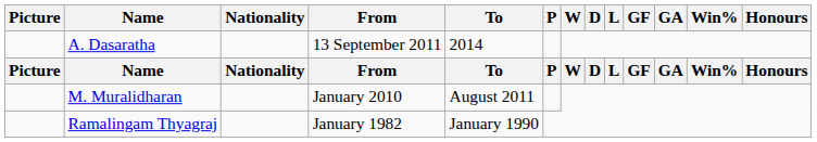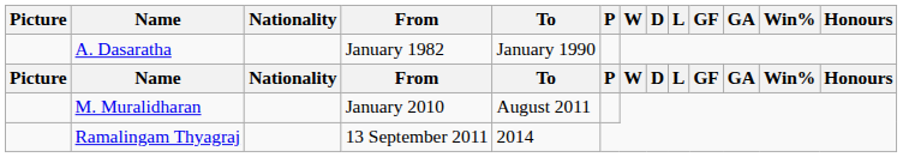A. Dasaratha | From: 13 September 2011 -> January 1982
A. Dasaratha | To: 2014 -> January 1990
Ramalingam Thyagraj | From: January 1982 -> 13 September 2011
Ramalingam Thyagraj | To: January 1990 -> 2014
